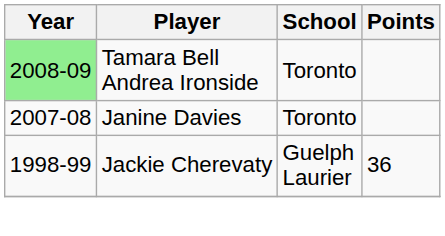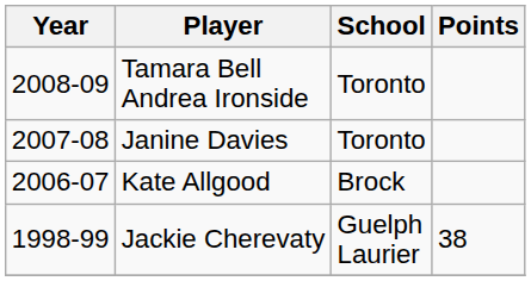Tamara Bell Andrea Ironside | Year: lightgreen background -> no background
+ row: 2006-07 | Kate Allgood | Brock
Jackie Cherevaty | Points: 36 -> 38
